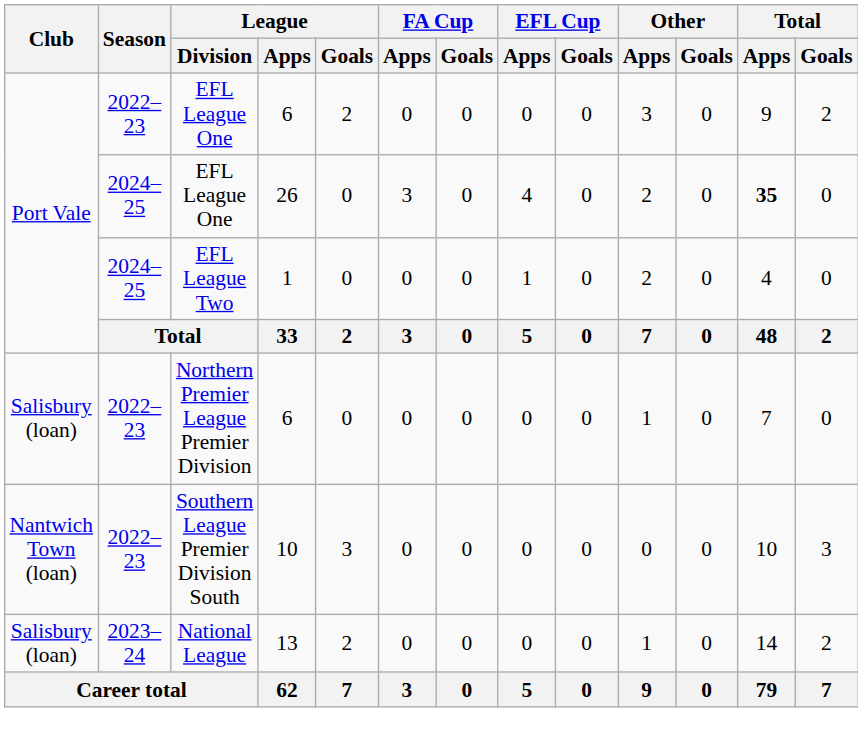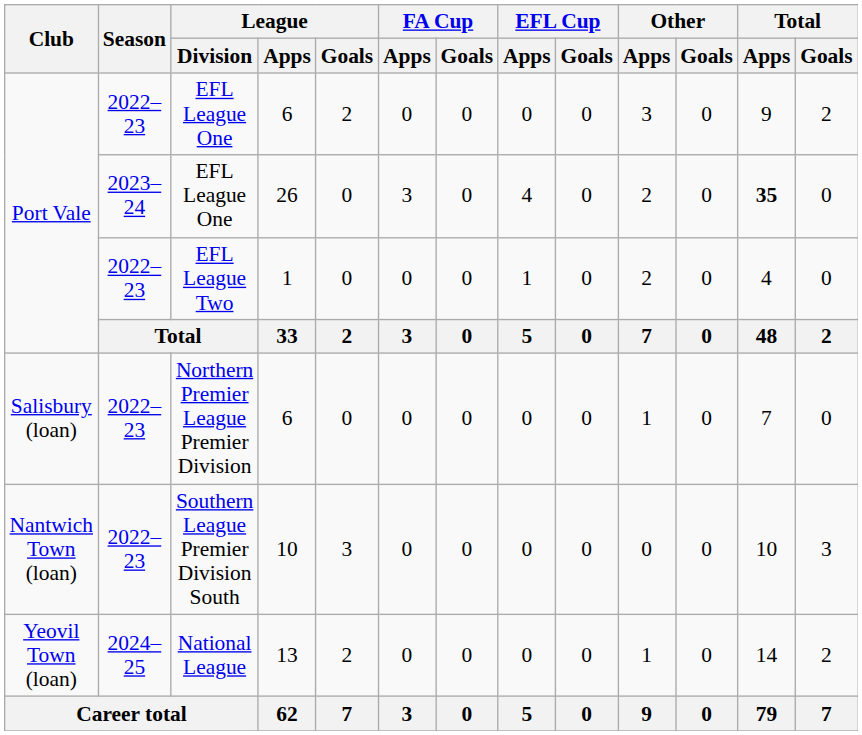EFL League One / 26 | Season: 2024–25 -> 2023–24
EFL League Two | Season: 2024–25 -> 2022–23
National League | Club: Salisbury (loan) -> Yeovil Town (loan)
National League | Season: 2023–24 -> 2024–25
